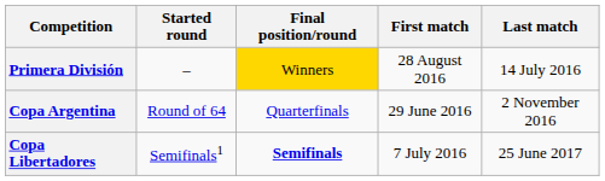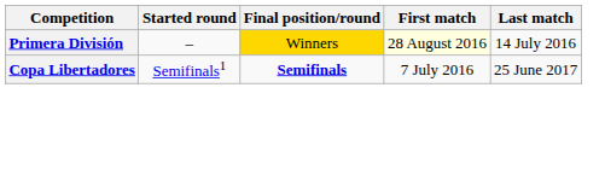Primera División | First match: no background -> lightyellow background
- row: Copa Argentina | Round of 64 | Quarterfinals | 29 June 2016 | 2 November 2016
